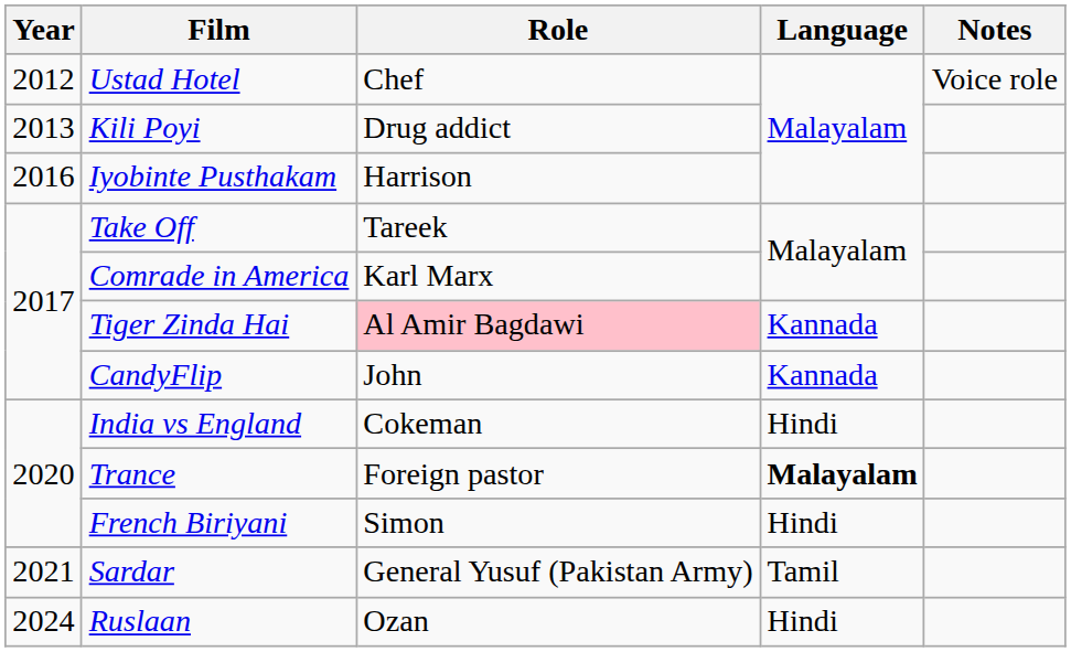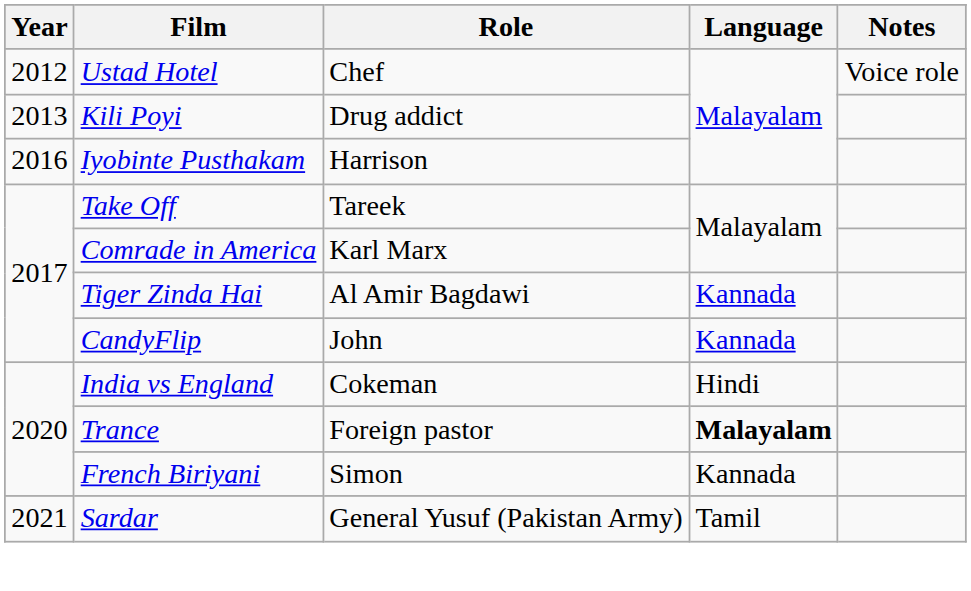Tiger Zinda Hai | Role: pink background -> no background
French Biriyani | Language: Hindi -> Kannada
- row: 2024 | Ruslaan | Ozan | Hindi
